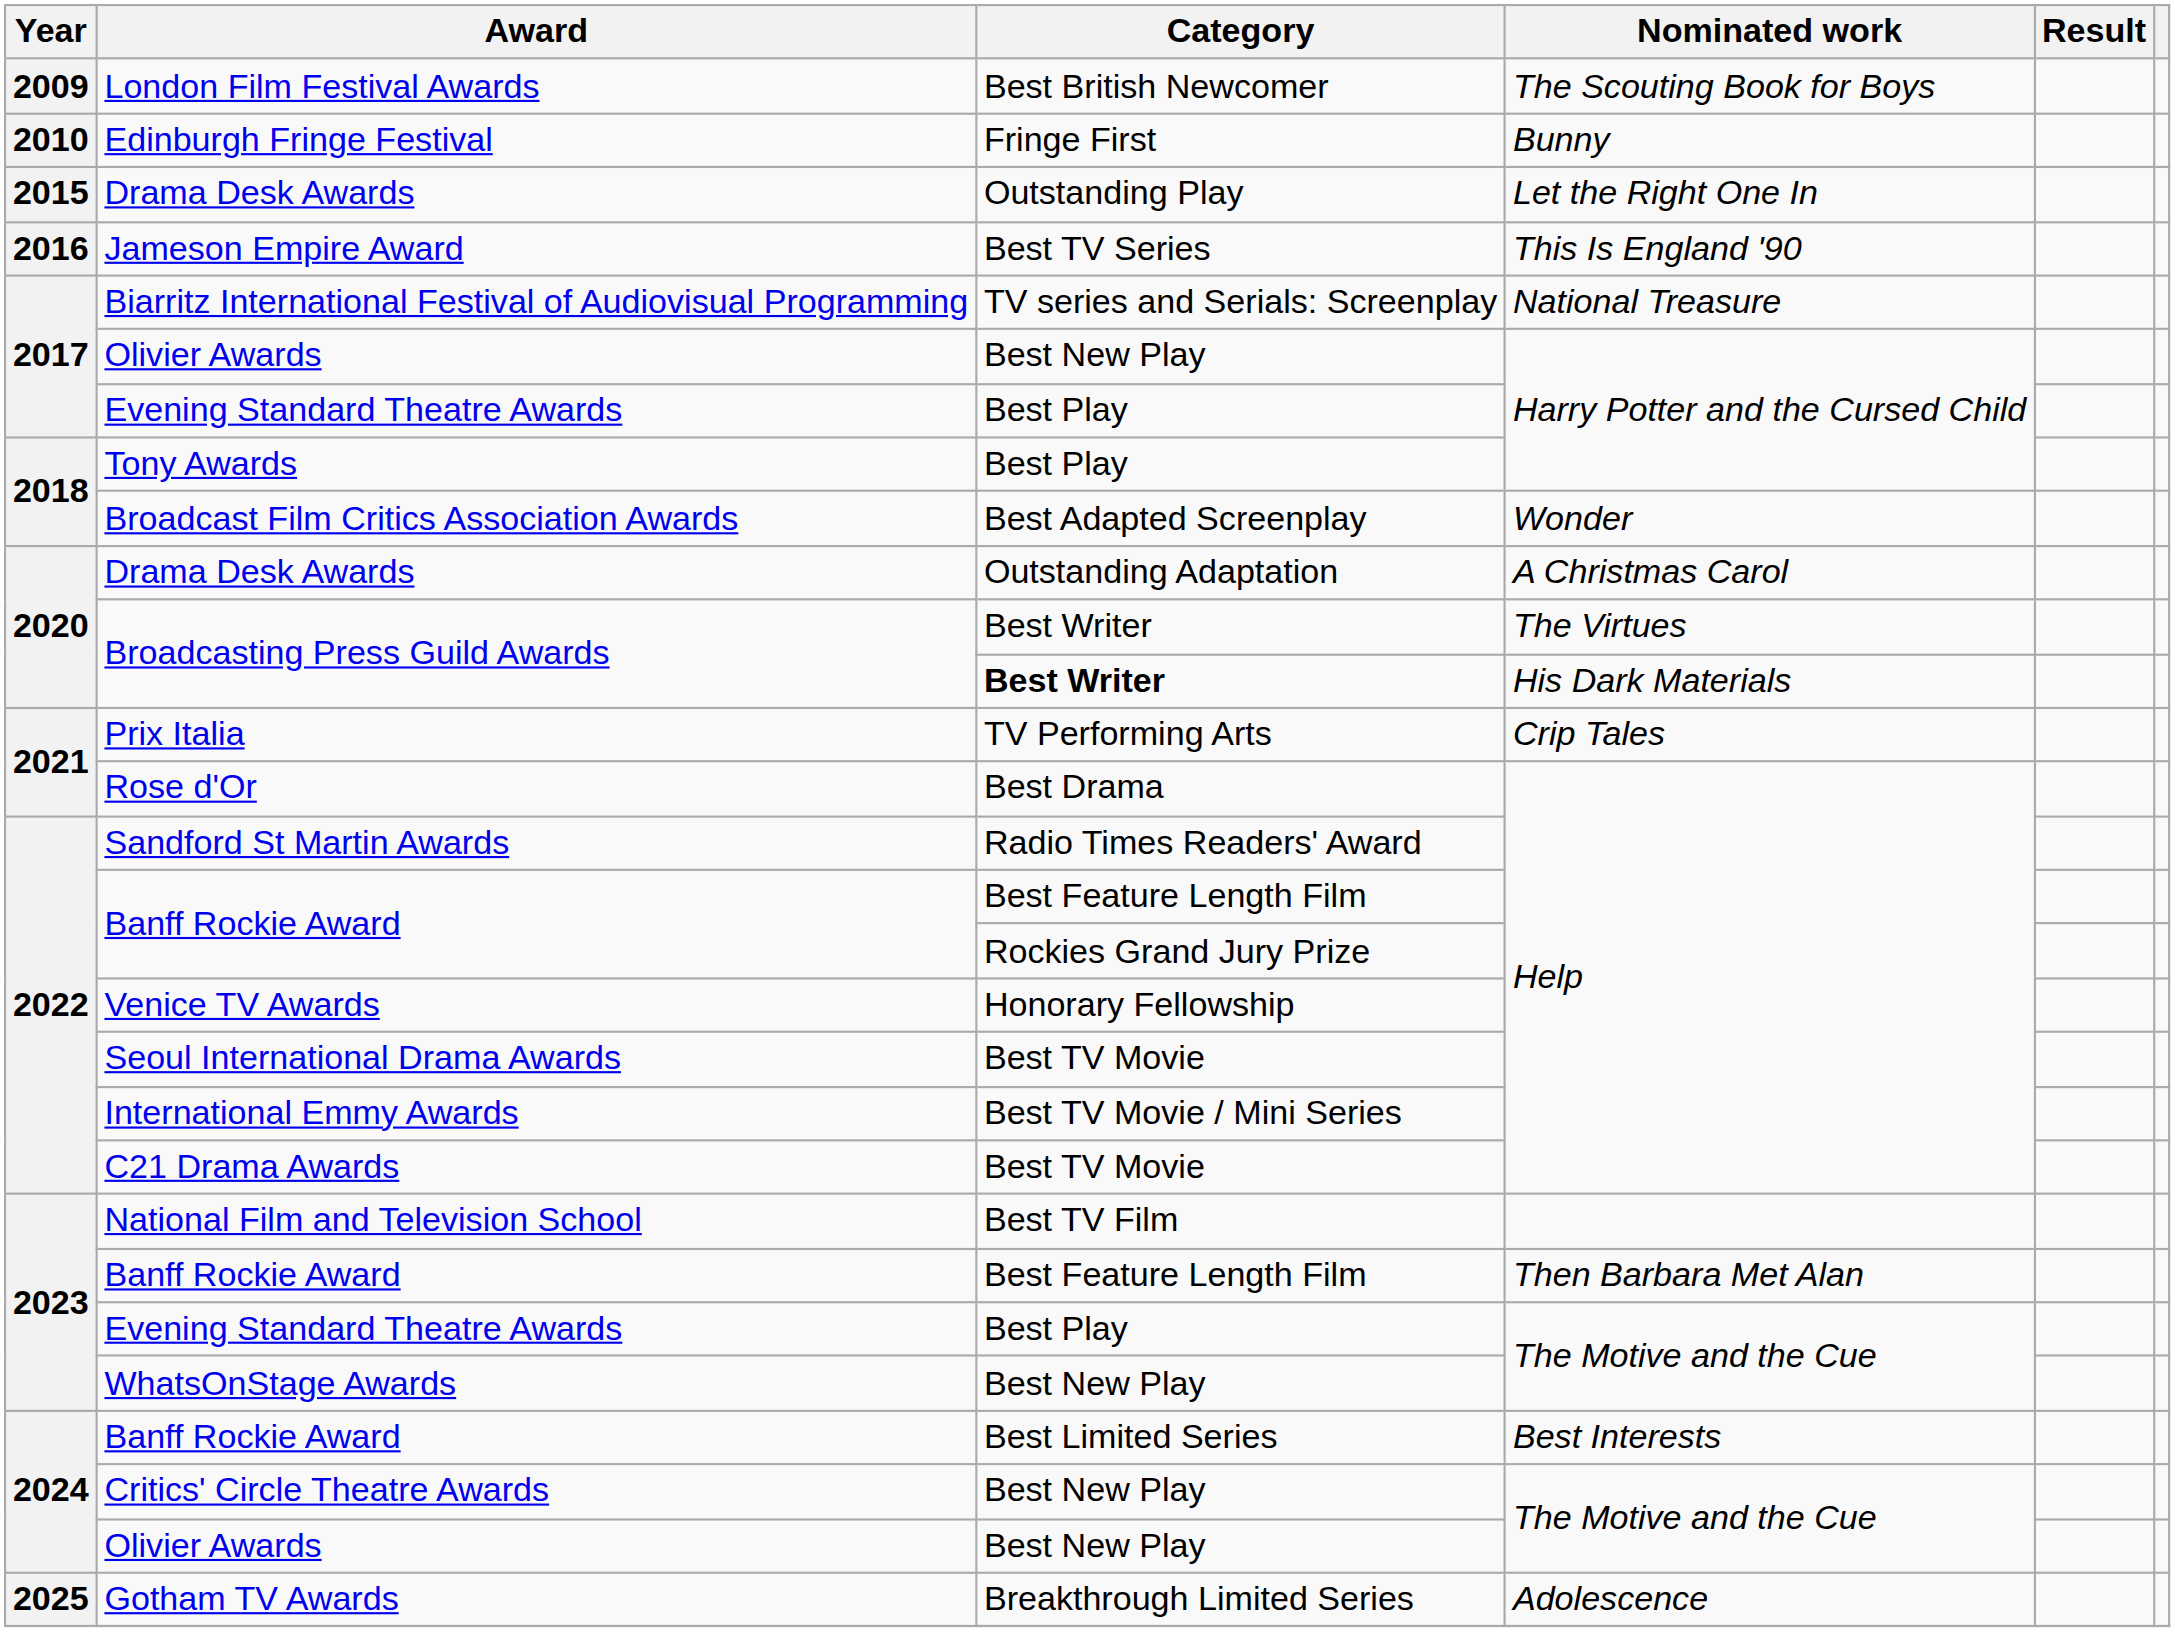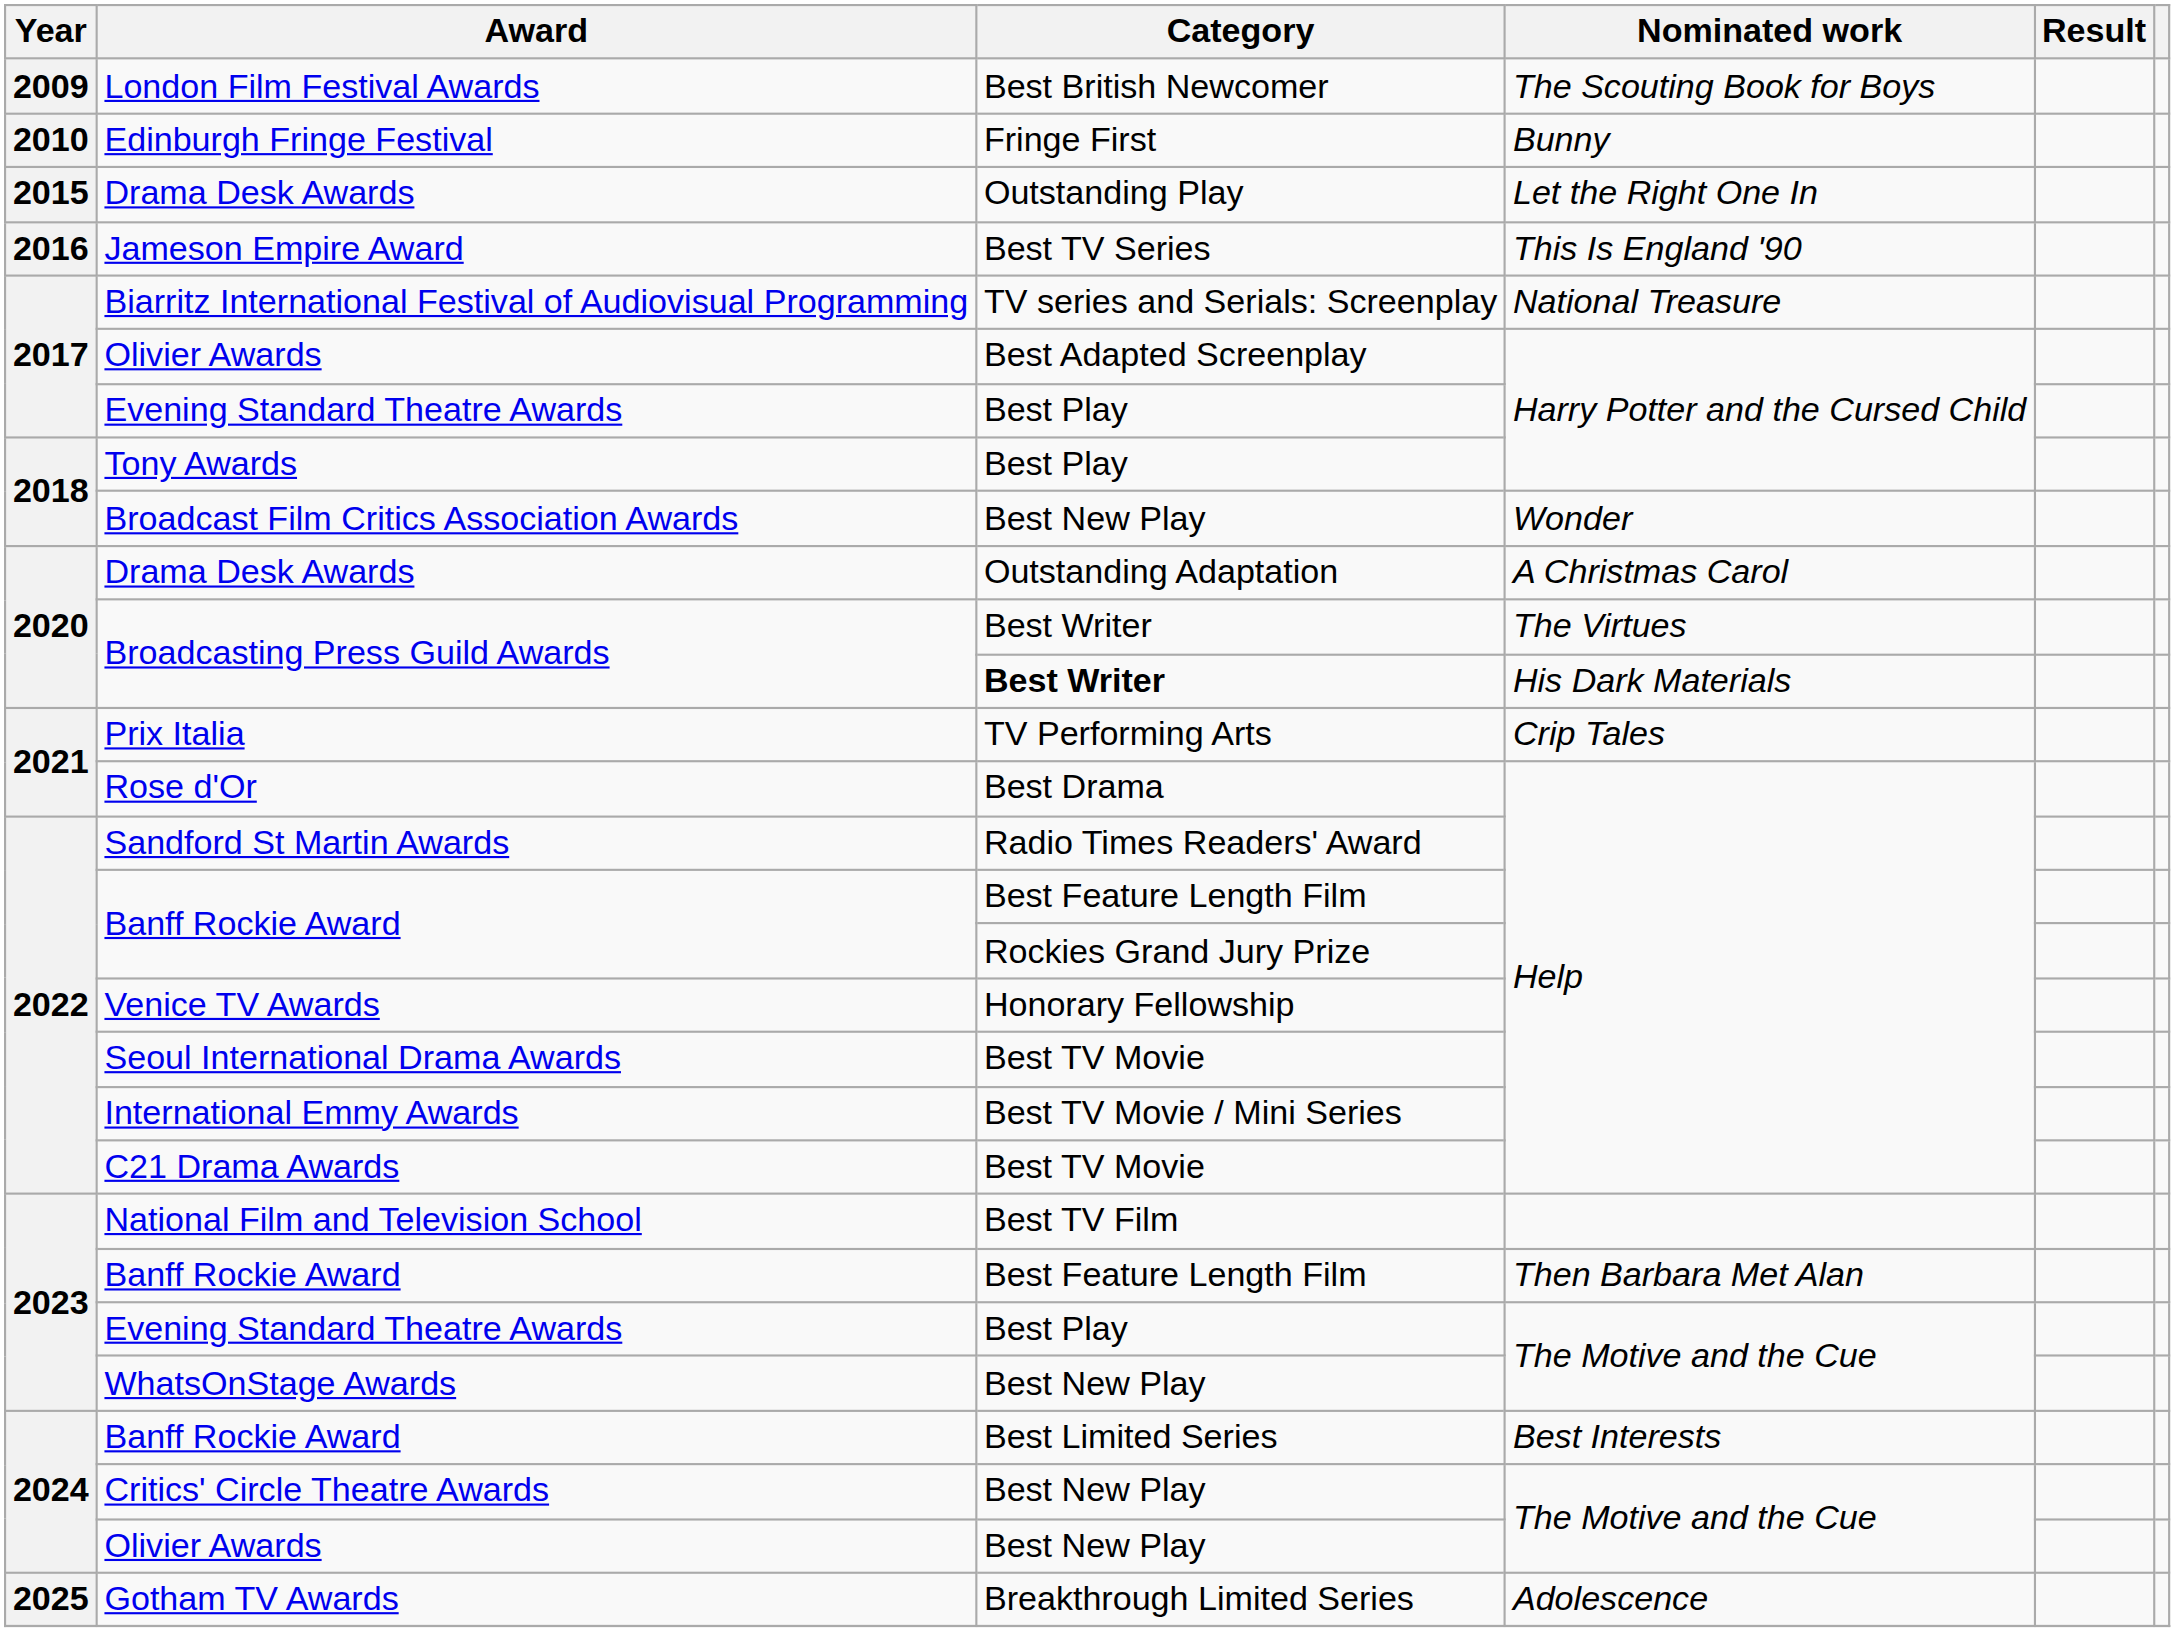Olivier Awards / Harry Potter and the Cursed Child | Category: Best New Play -> Best Adapted Screenplay
Broadcast Film Critics Association Awards | Category: Best Adapted Screenplay -> Best New Play
